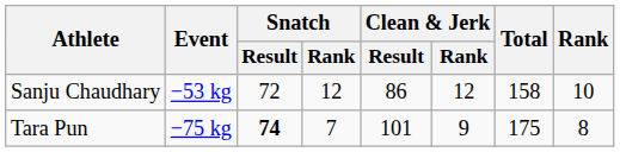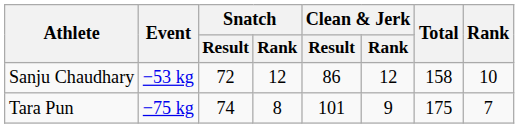Tara Pun | Snatch / Result: bold -> normal
Tara Pun | Snatch / Rank: 7 -> 8
Tara Pun | Rank: 8 -> 7
